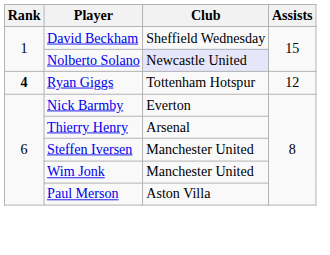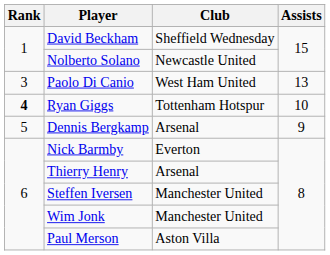Nolberto Solano | Club: lavender background -> no background
+ row: 3 | Paolo Di Canio | West Ham United | 13
Ryan Giggs | Assists: 12 -> 10
+ row: 5 | Dennis Bergkamp | Arsenal | 9
